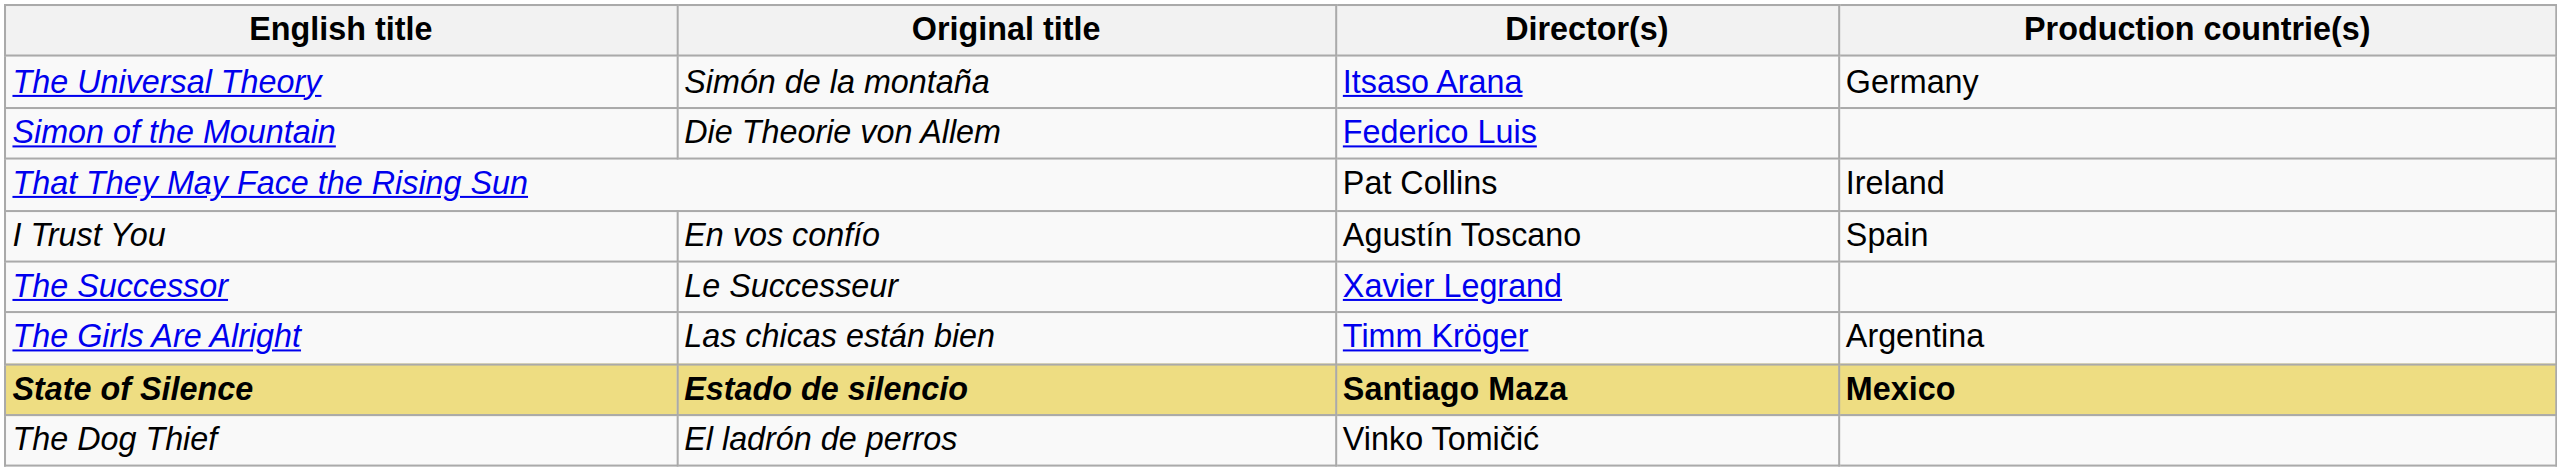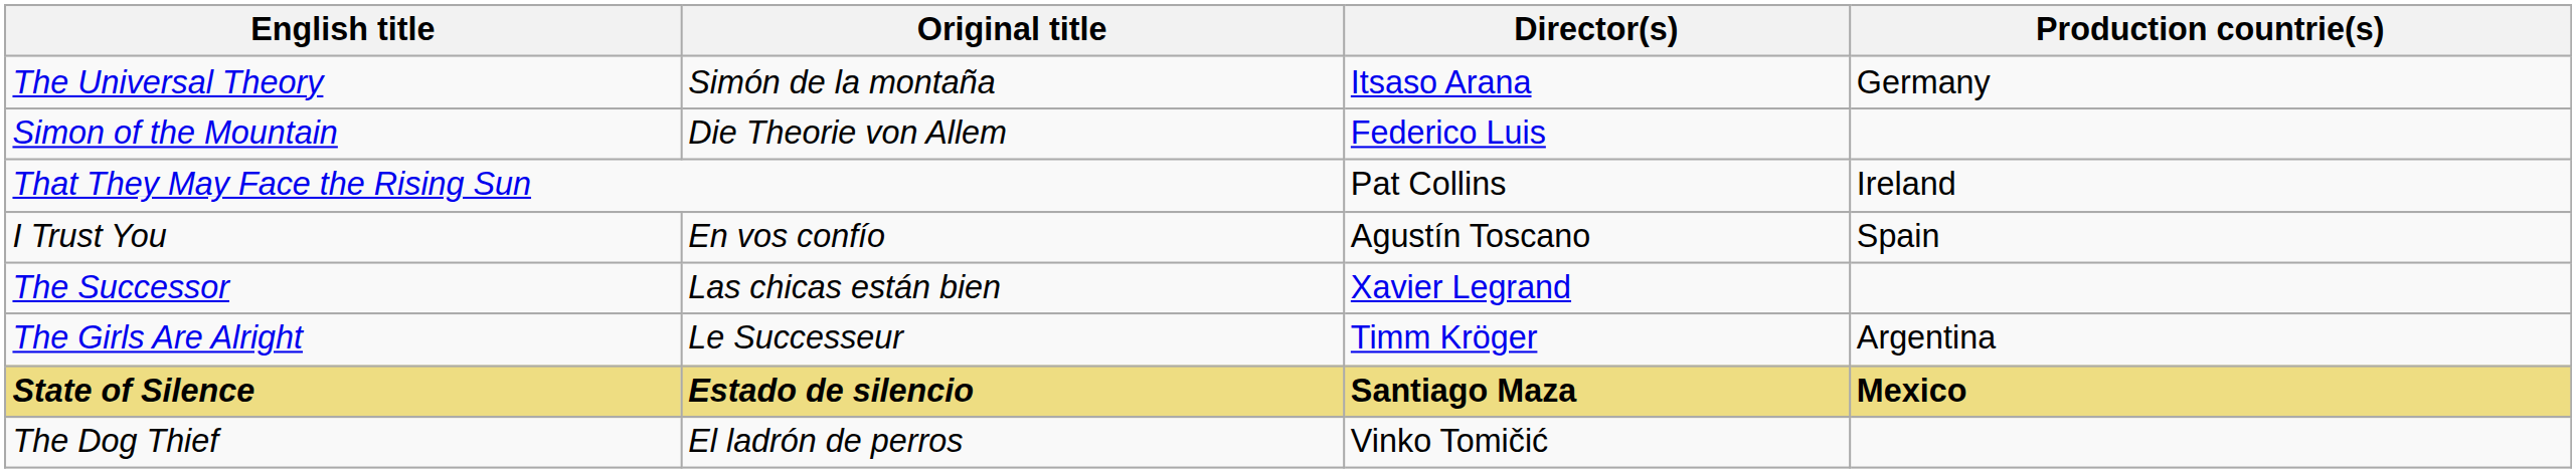The Successor | Original title: Le Successeur -> Las chicas están bien
The Girls Are Alright | Original title: Las chicas están bien -> Le Successeur
